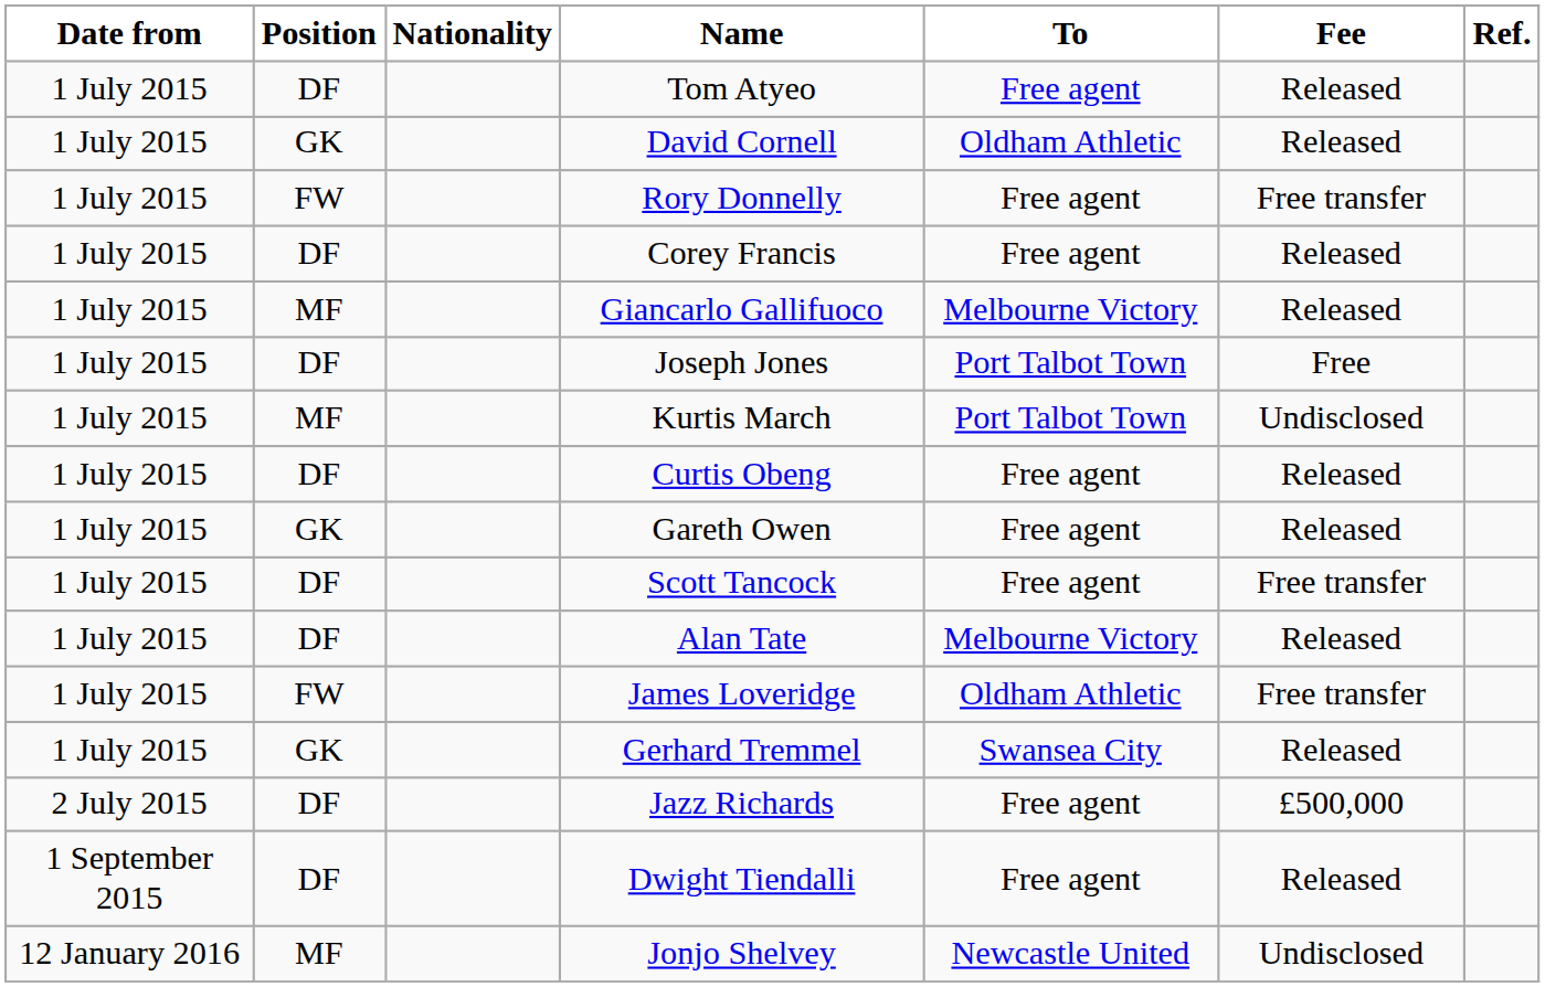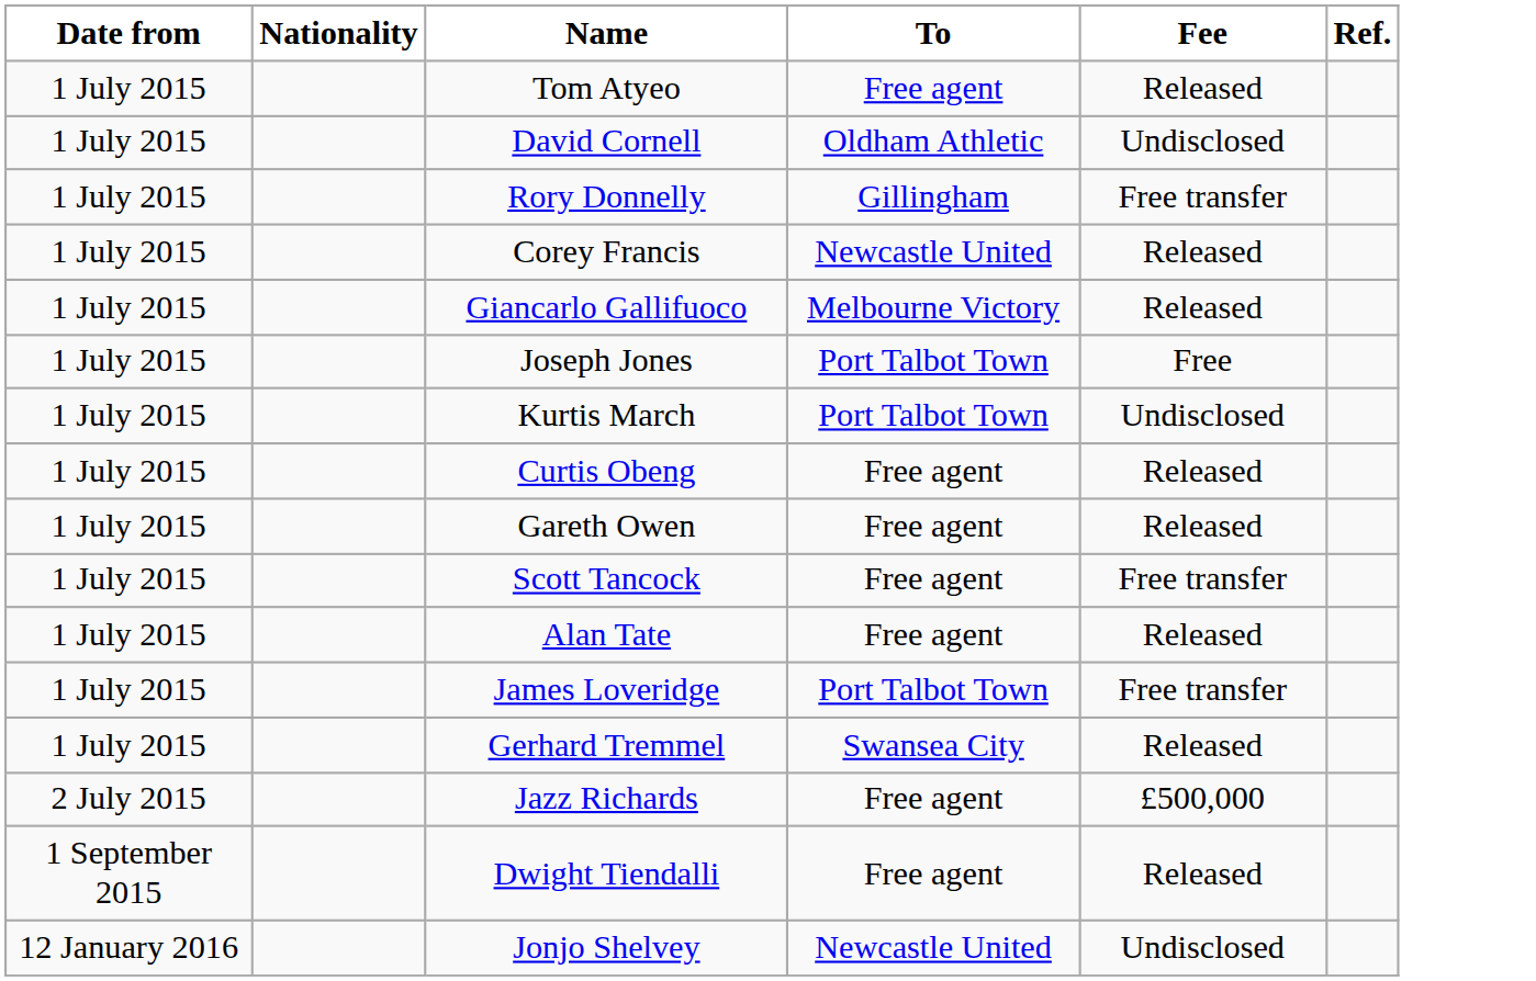- column: Position | DF | GK | FW | DF | MF | DF | MF | DF | GK | DF | DF | FW | GK | DF | DF | MF
David Cornell | Fee: Released -> Undisclosed
Rory Donnelly | To: Free agent -> Gillingham
Corey Francis | To: Free agent -> Newcastle United
Alan Tate | To: Melbourne Victory -> Free agent
James Loveridge | To: Oldham Athletic -> Port Talbot Town
